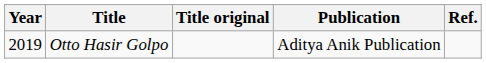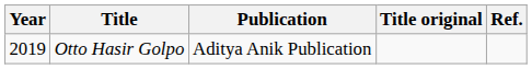columns swapped: Title original <-> Publication
